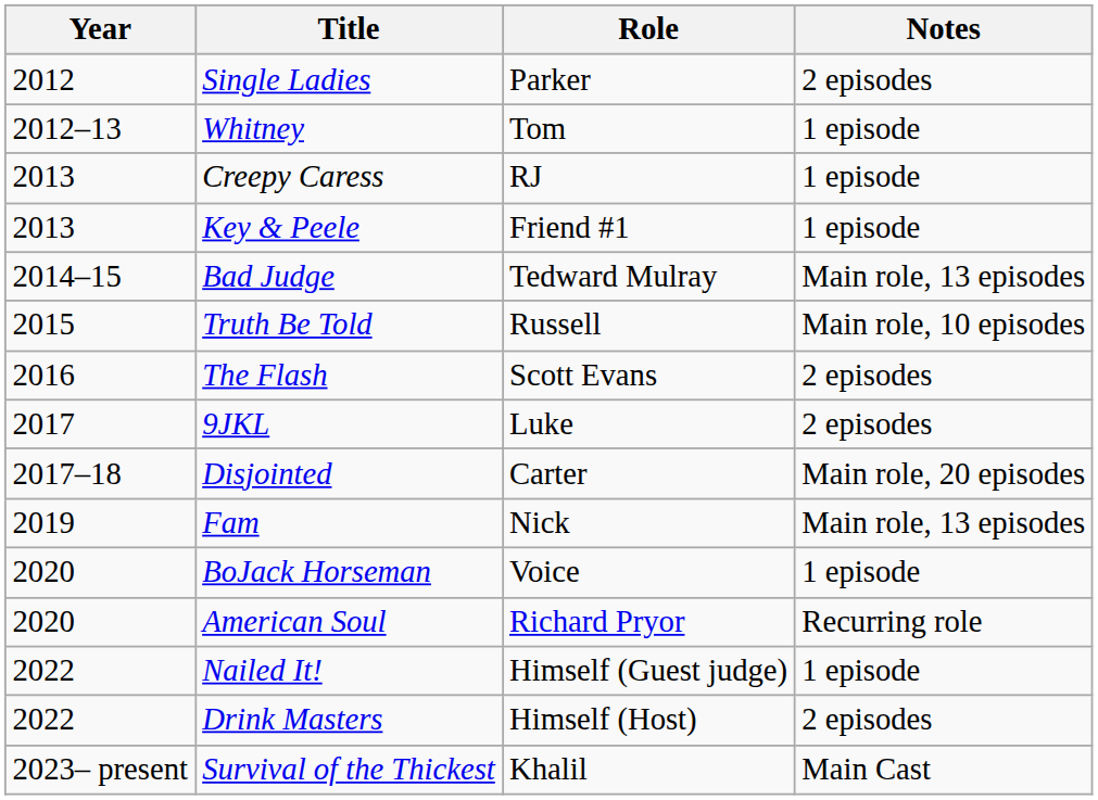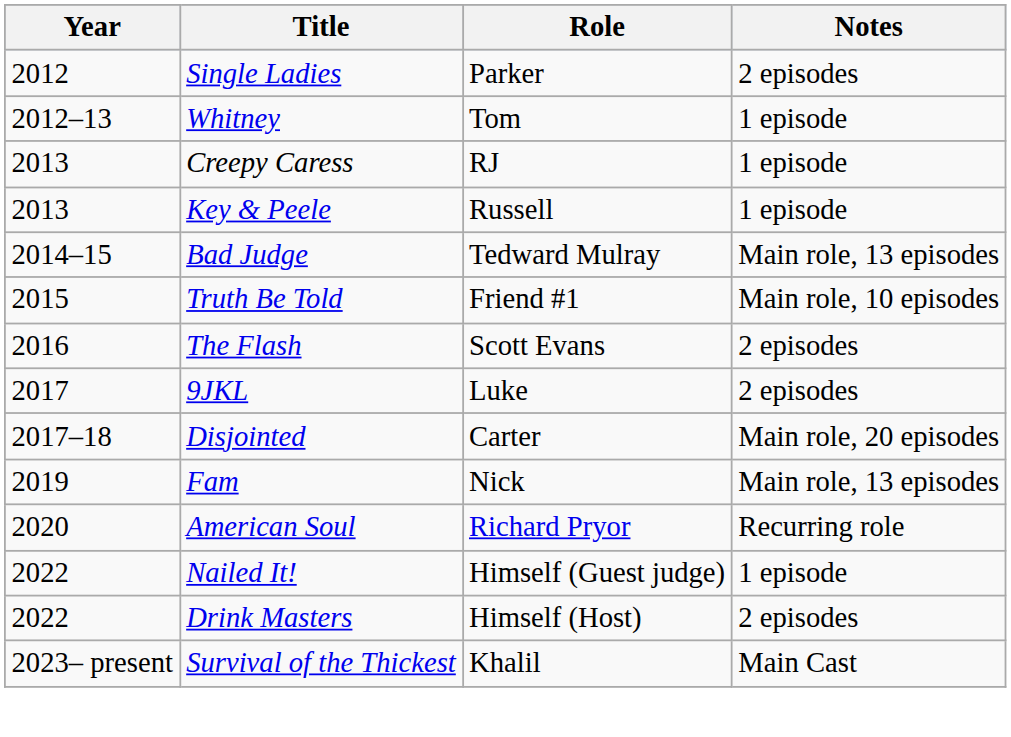Key & Peele | Role: Friend #1 -> Russell
Truth Be Told | Role: Russell -> Friend #1
- row: 2020 | BoJack Horseman | Voice | 1 episode
